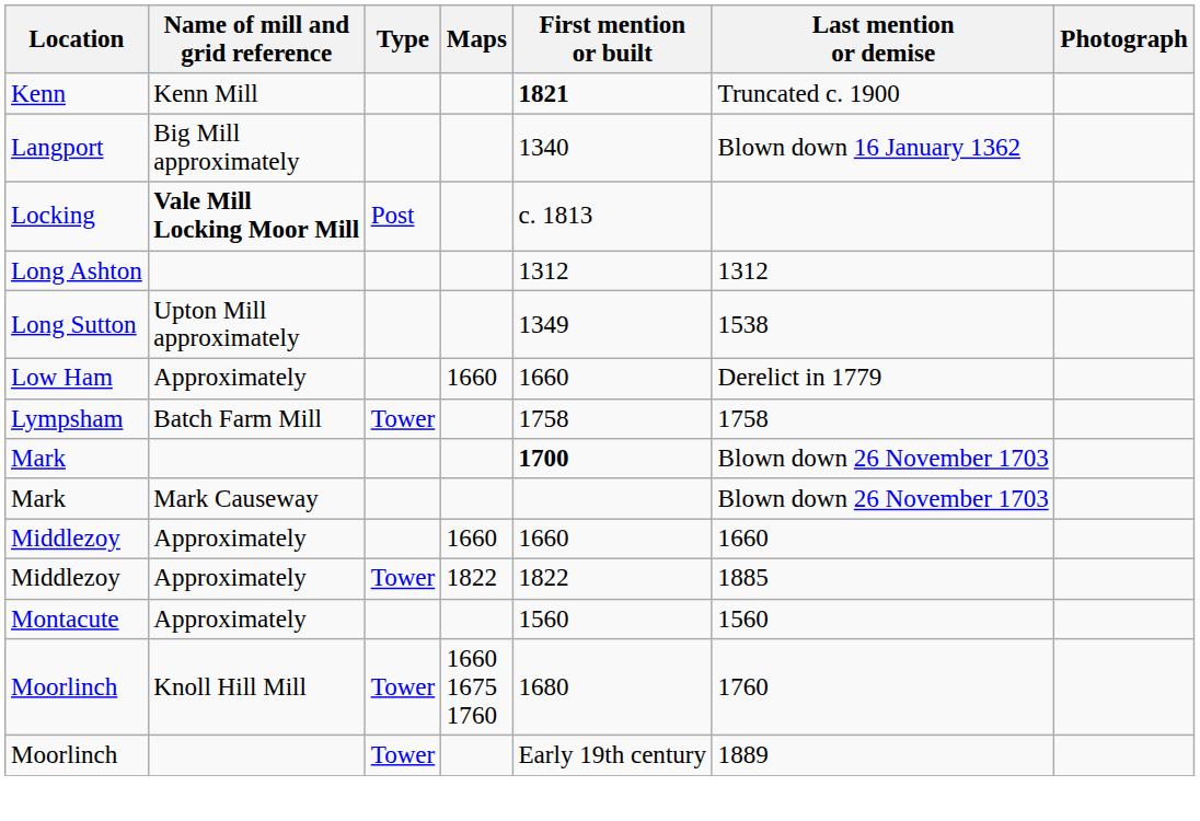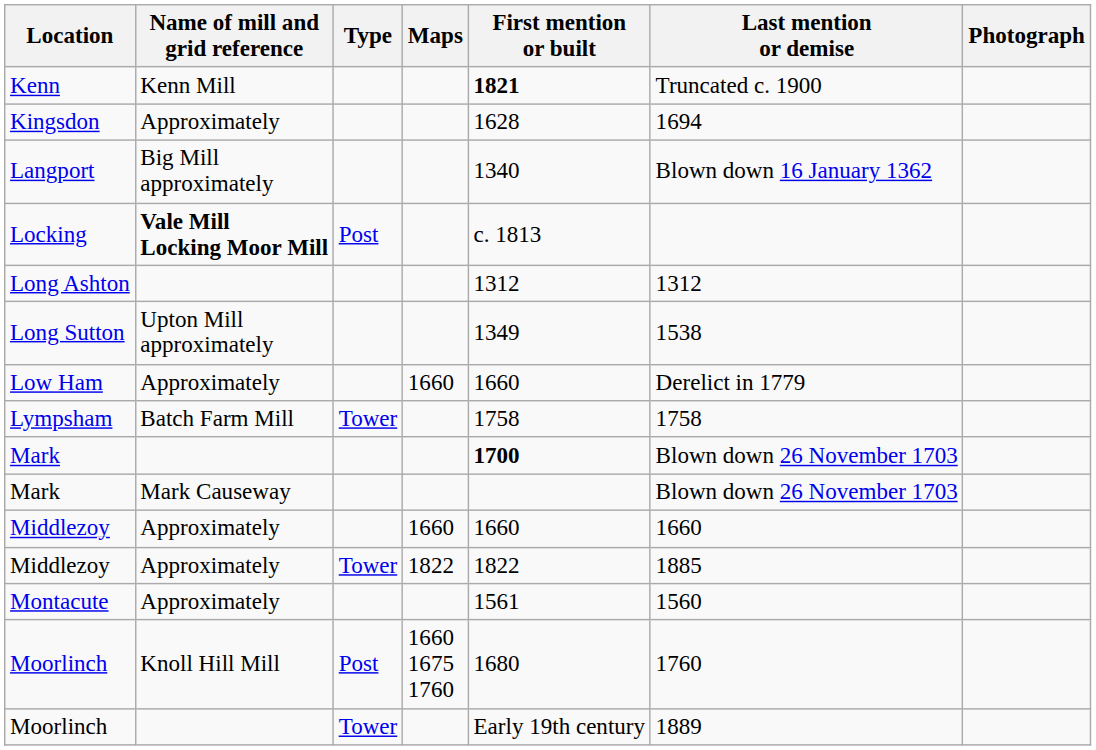+ row: Kingsdon | Approximately | 1628 | 1694
Montacute | First mention or built: 1560 -> 1561
Moorlinch / Knoll Hill Mill | Type: Tower -> Post
